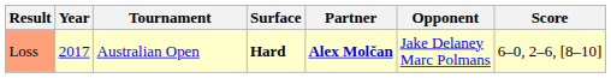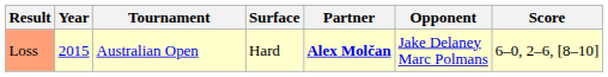Loss | Year: 2017 -> 2015
Loss | Surface: bold -> normal
